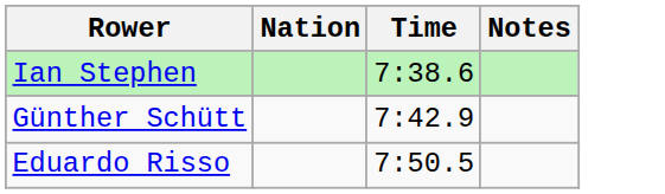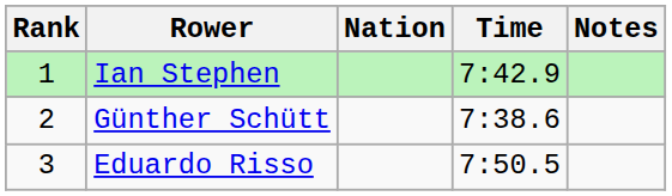+ column: Rank | 1 | 2 | 3
Ian Stephen | Time: 7:38.6 -> 7:42.9
Günther Schütt | Time: 7:42.9 -> 7:38.6
